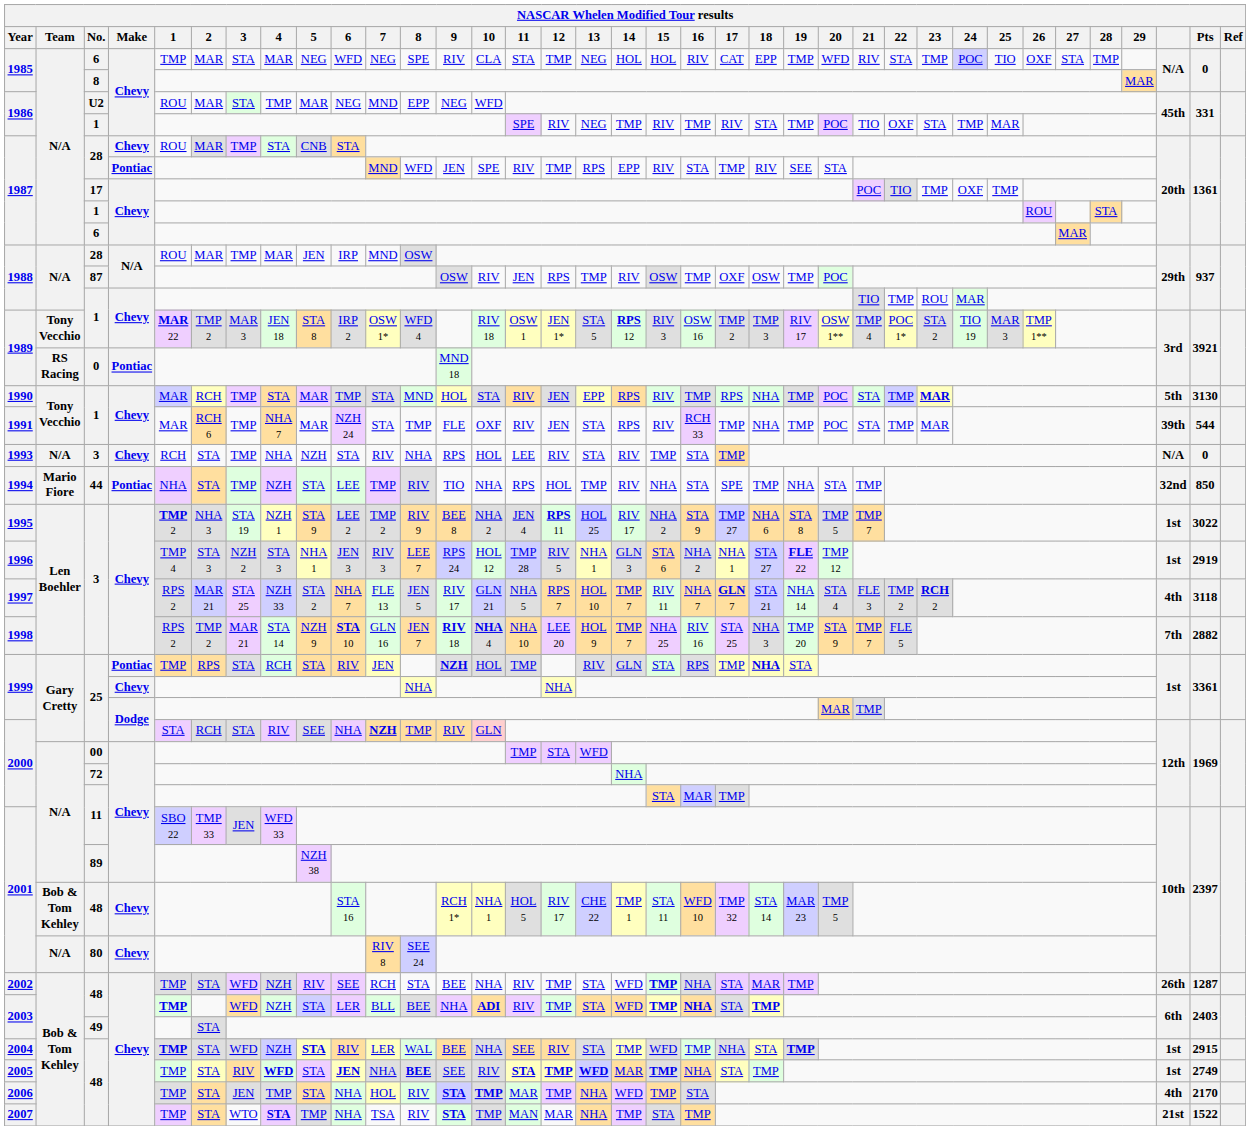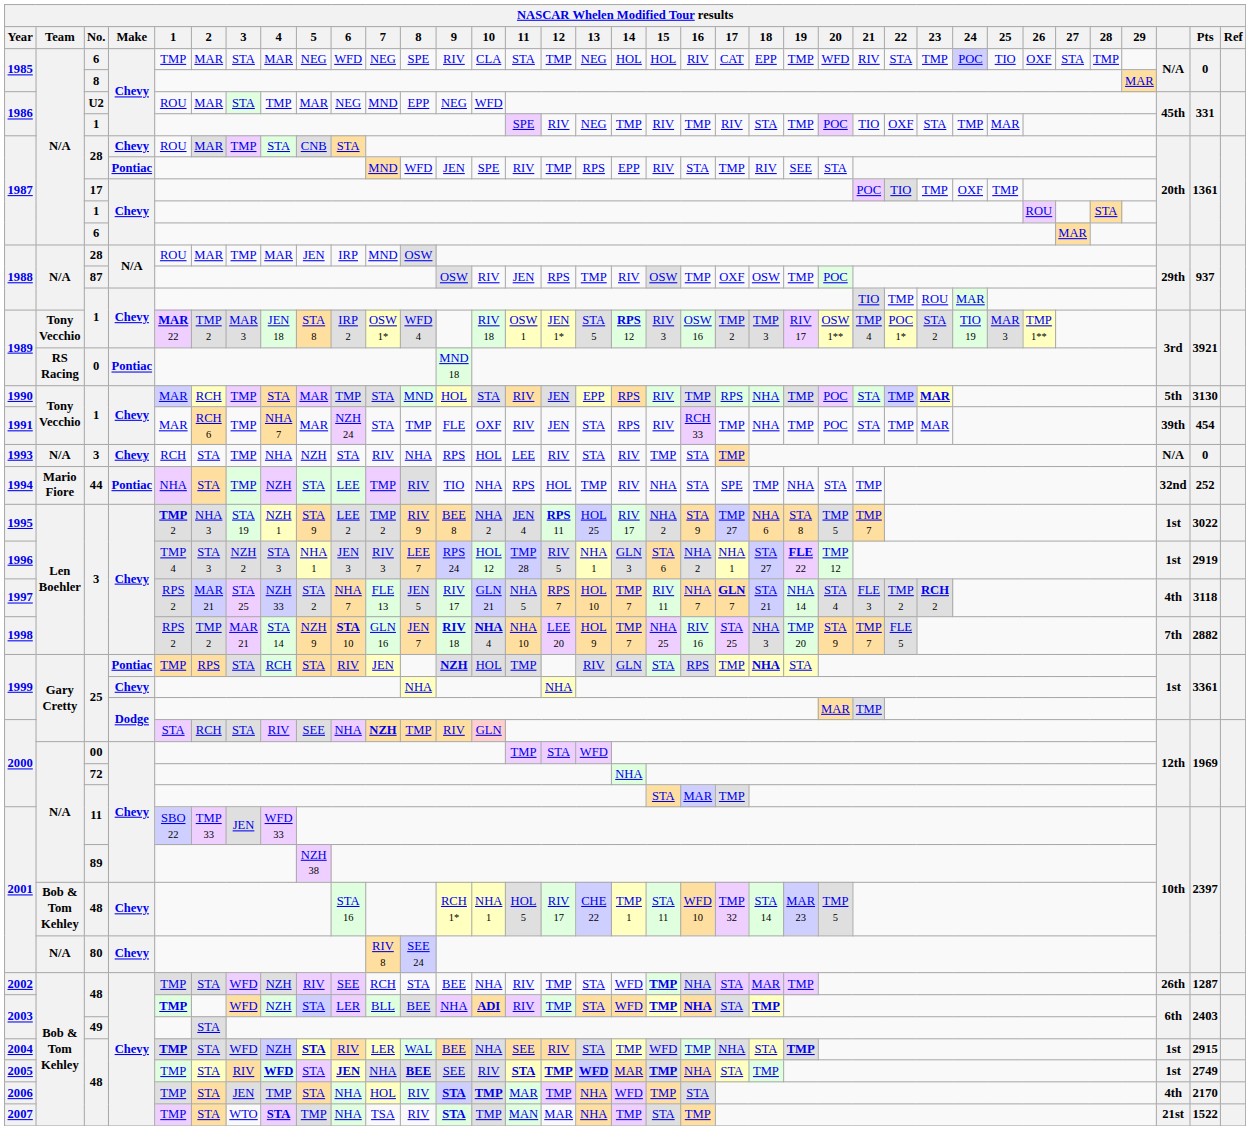1991 | Pts: 544 -> 454
1994 | Pts: 850 -> 252
